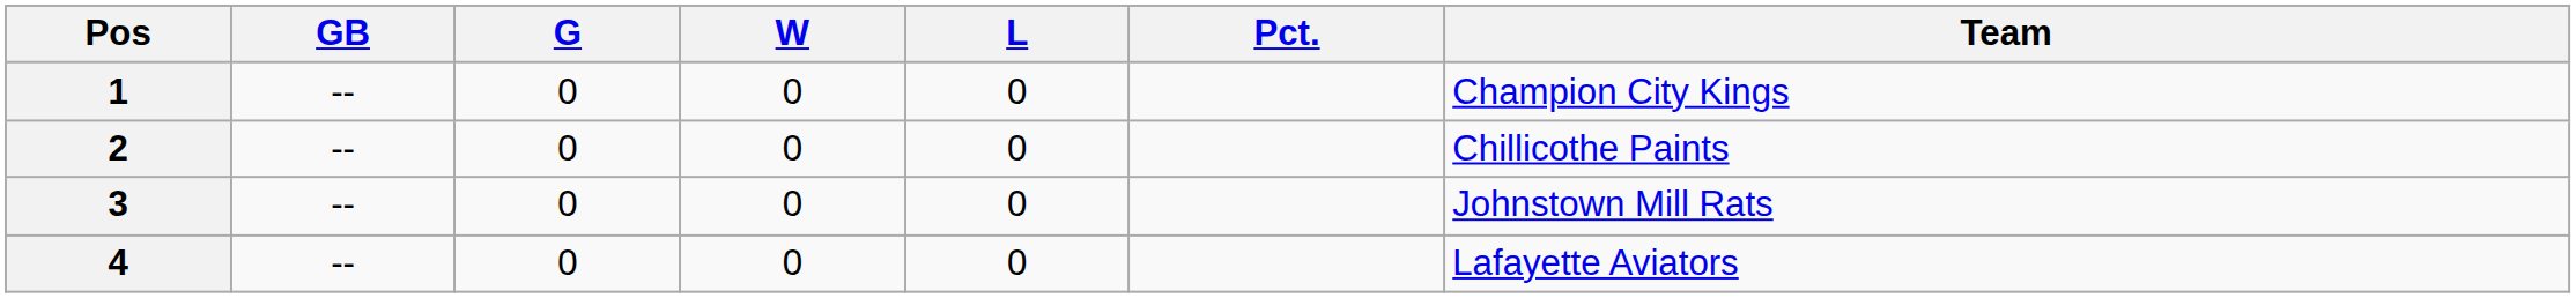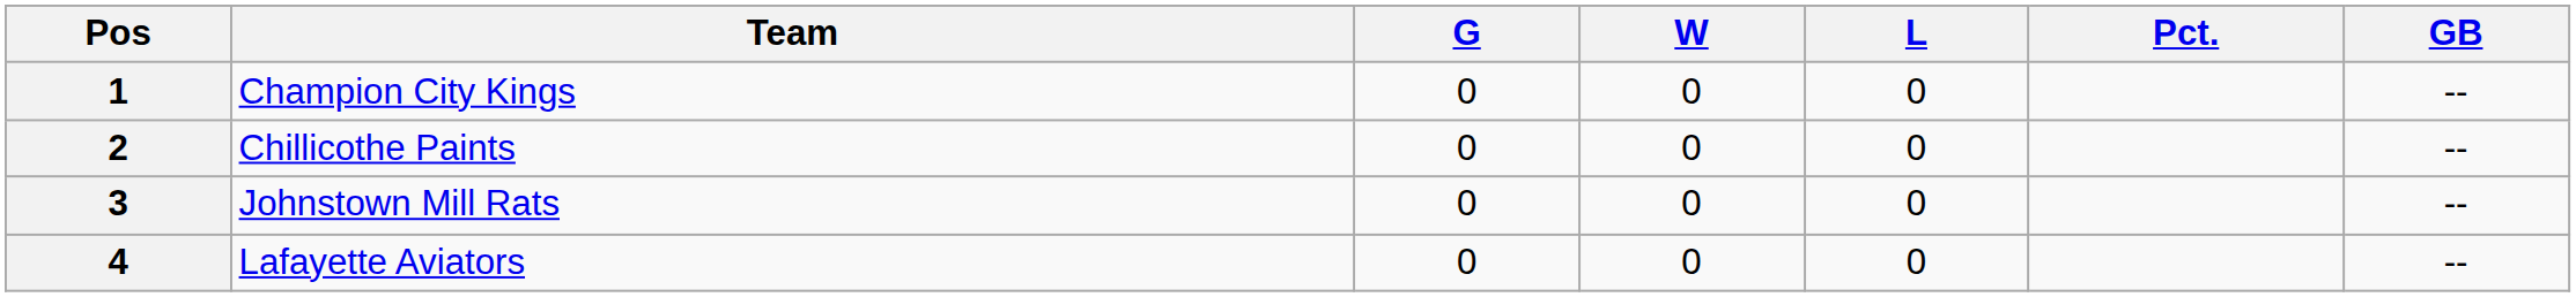columns swapped: Team <-> GB
